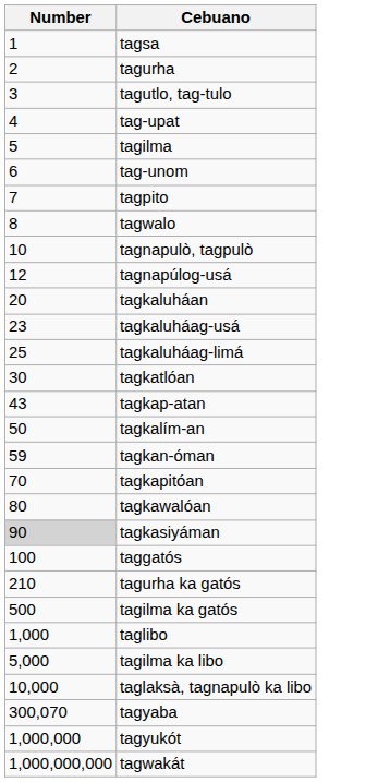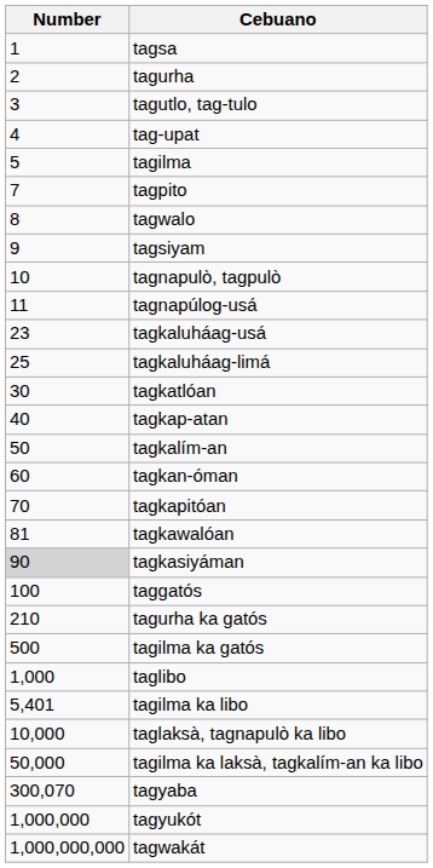- row: 6 | tag-unom
+ row: 9 | tagsiyam
tagnapúlog-usá | Number: 12 -> 11
- row: 20 | tagkaluháan
tagkap-atan | Number: 43 -> 40
tagkan-óman | Number: 59 -> 60
tagkawalóan | Number: 80 -> 81
tagilma ka libo | Number: 5,000 -> 5,401
+ row: 50,000 | tagilma ka laksà, tagkalím-an ka libo
